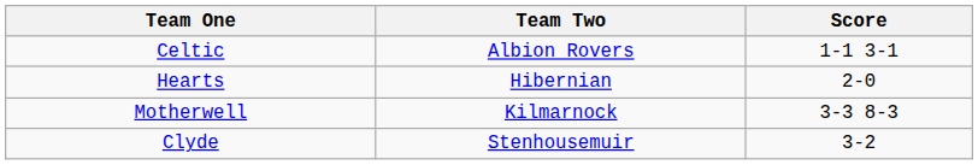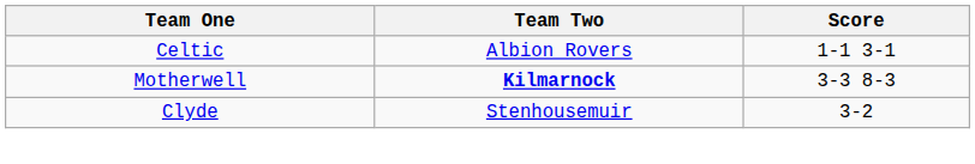- row: Hearts | Hibernian | 2-0
Motherwell | Team Two: normal -> bold
